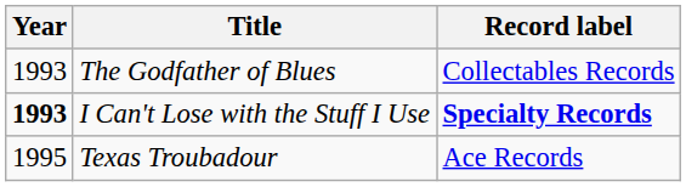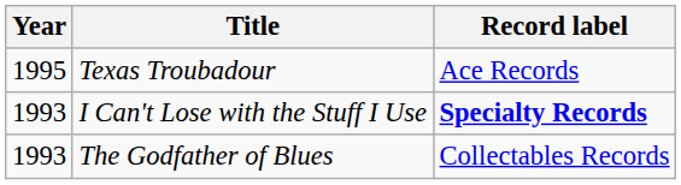rows swapped: The Godfather of Blues <-> Texas Troubadour
I Can't Lose with the Stuff I Use | Year: bold -> normal
